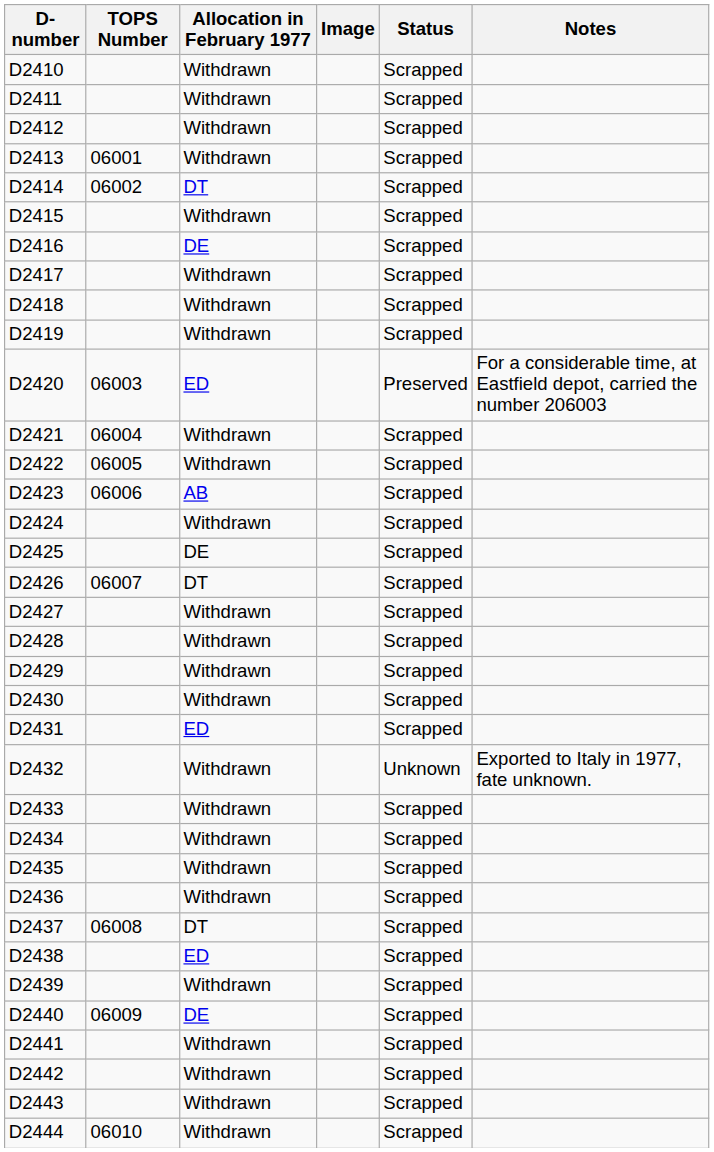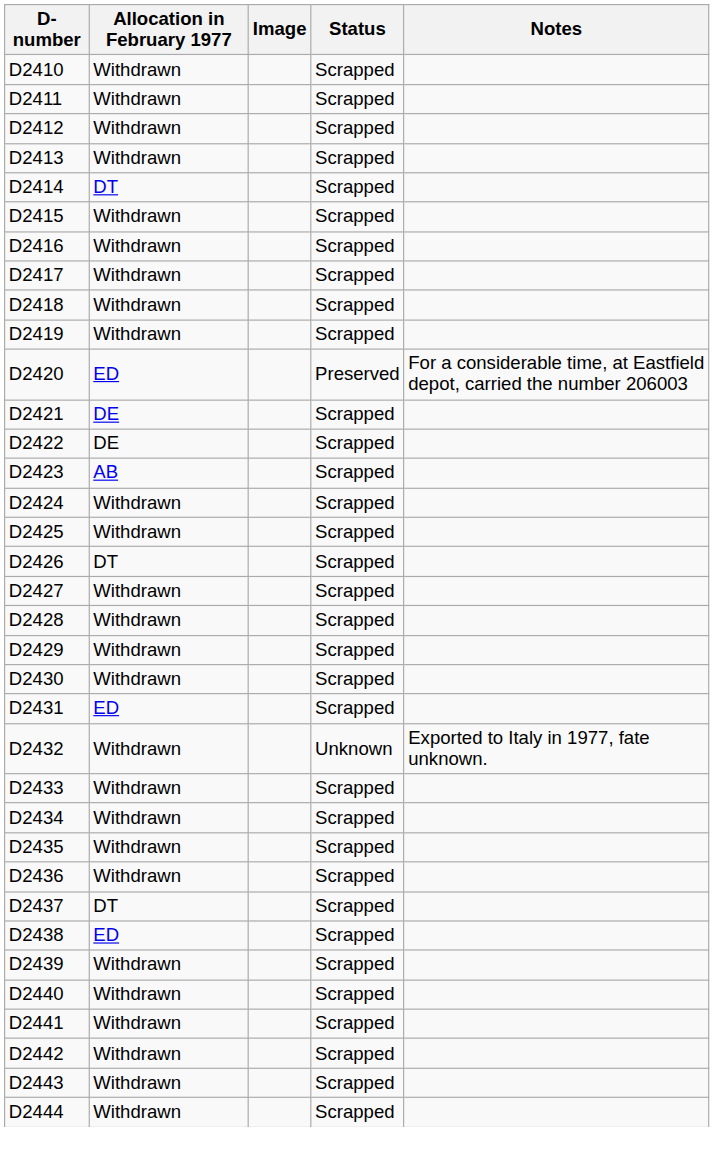- column: TOPS Number | 06001 | 06002 | 06003 | 06004 | 06005 | 06006 | 06007 | 06008 | 06009 | 06010
D2416 | Allocation in February 1977: DE -> Withdrawn
D2421 | Allocation in February 1977: Withdrawn -> DE
D2422 | Allocation in February 1977: Withdrawn -> DE
D2425 | Allocation in February 1977: DE -> Withdrawn
D2440 | Allocation in February 1977: DE -> Withdrawn
